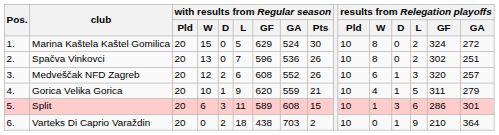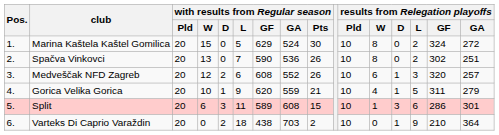Spačva Vinkovci | with results from Regular season / GF: 596 -> 590
